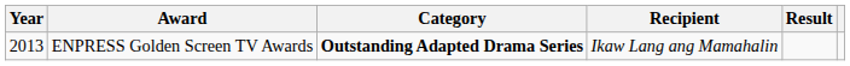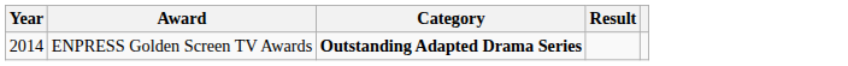- column: Recipient | Ikaw Lang ang Mamahalin
ENPRESS Golden Screen TV Awards | Year: 2013 -> 2014
